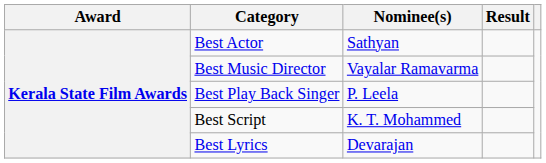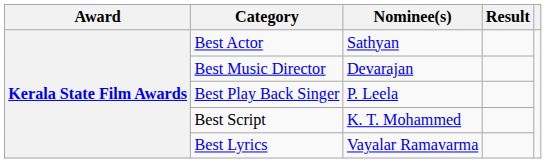Best Music Director | Nominee(s): Vayalar Ramavarma -> Devarajan
Best Lyrics | Nominee(s): Devarajan -> Vayalar Ramavarma
